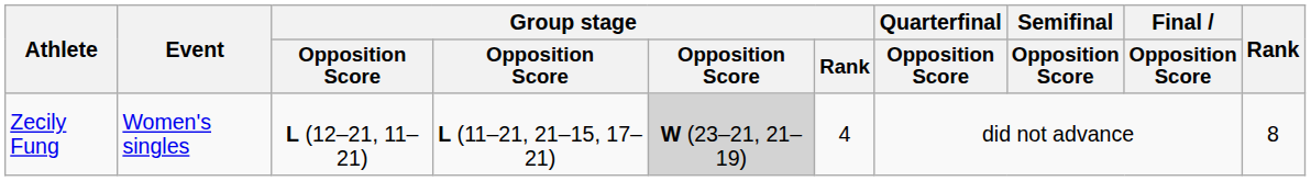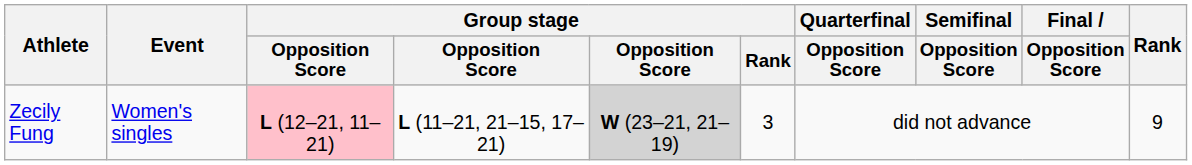Zecily Fung | column 3: no background -> pink background
Zecily Fung | Group stage / Rank: 4 -> 3
Zecily Fung | Rank: 8 -> 9
